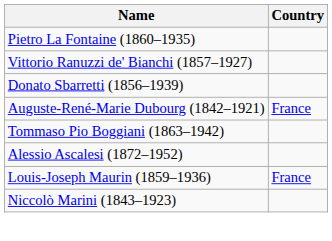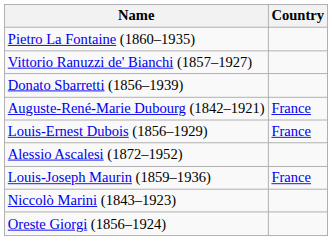+ row: Louis-Ernest Dubois (1856–1929) | France
- row: Tommaso Pio Boggiani (1863–1942)
+ row: Oreste Giorgi (1856–1924)
